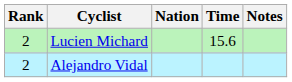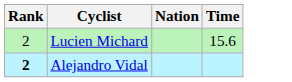- column: Notes
Alejandro Vidal | Rank: normal -> bold
